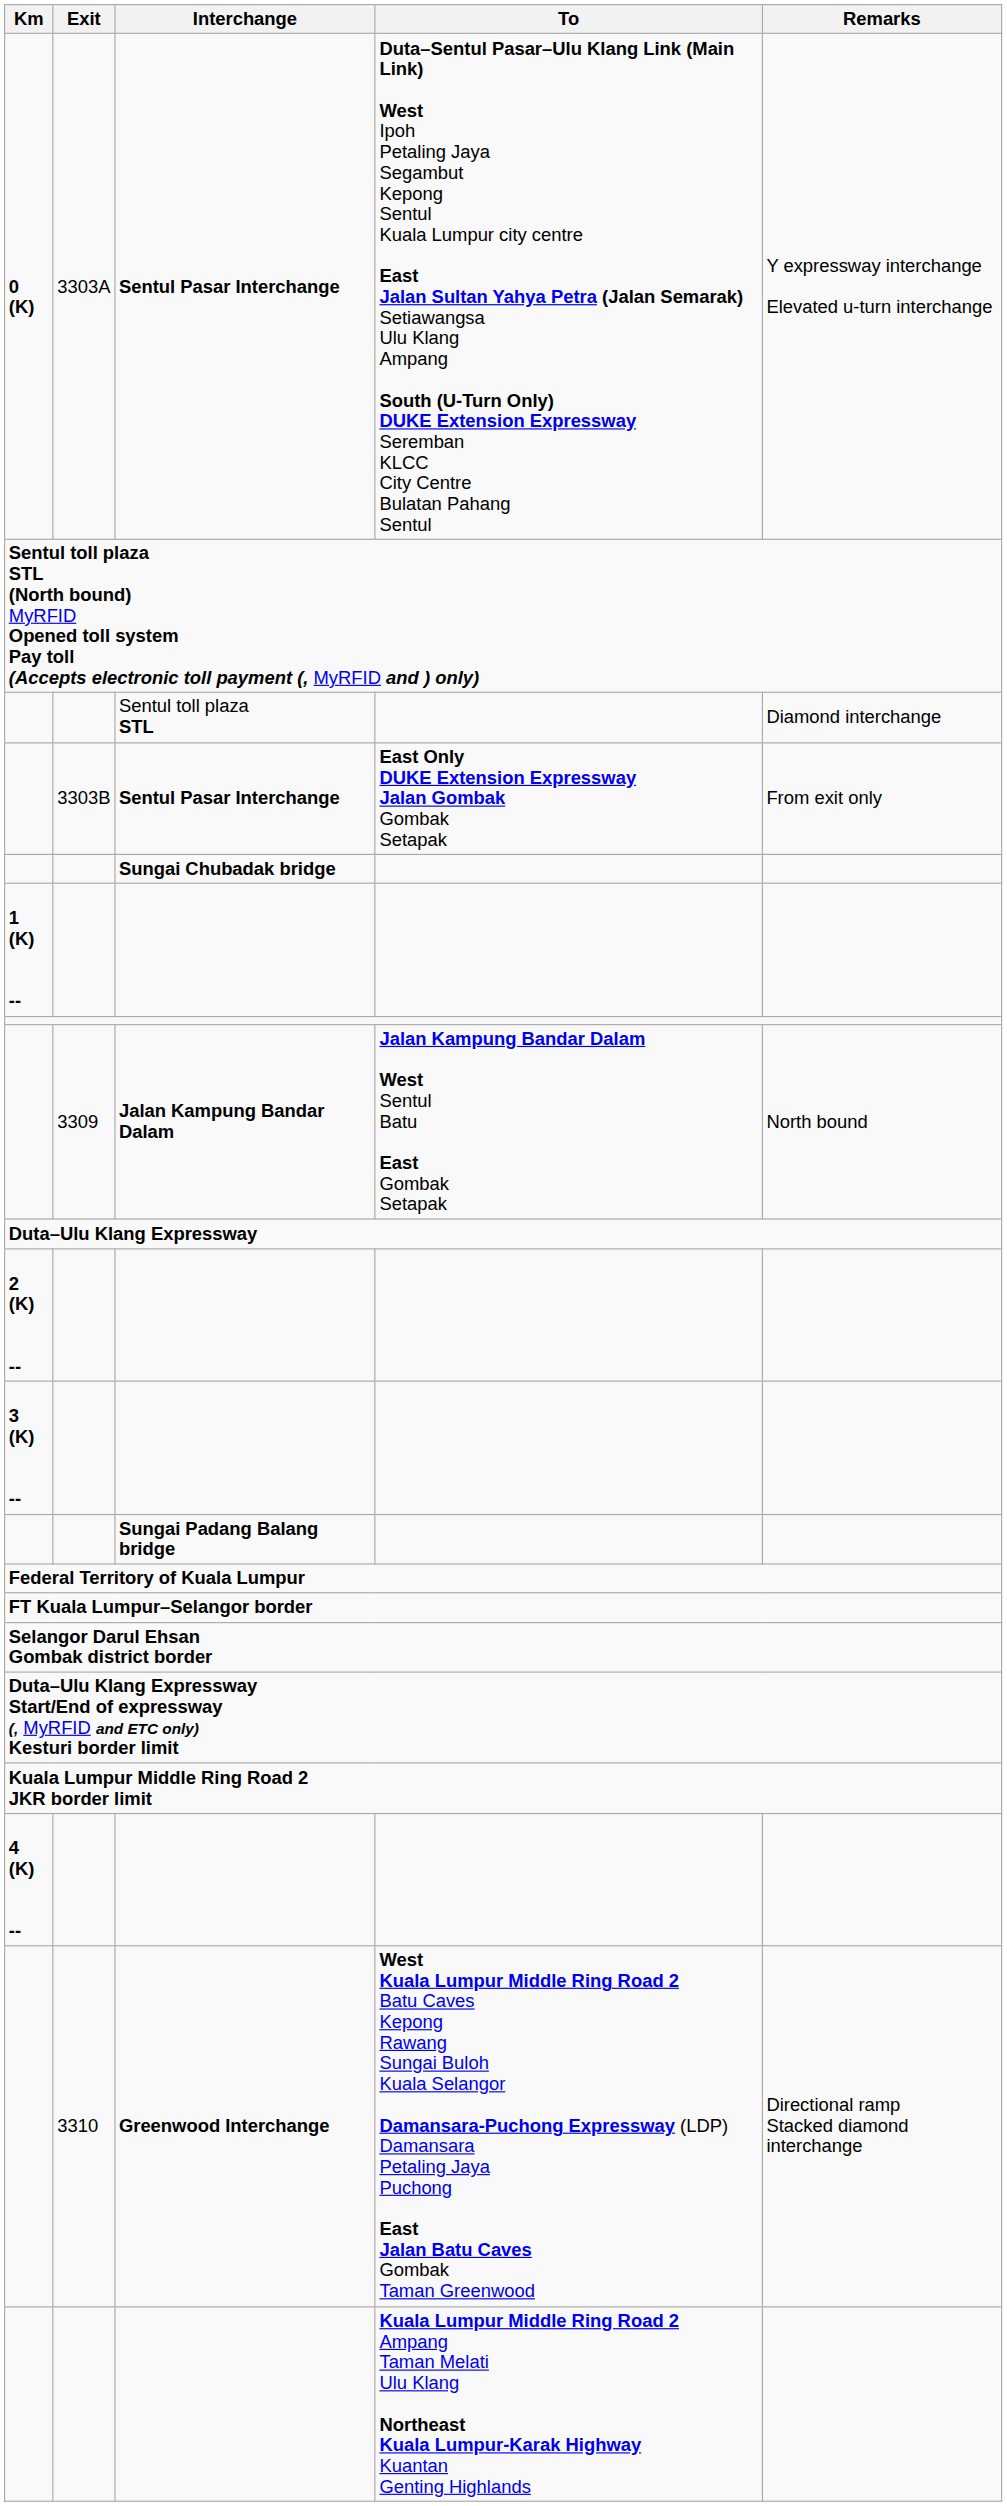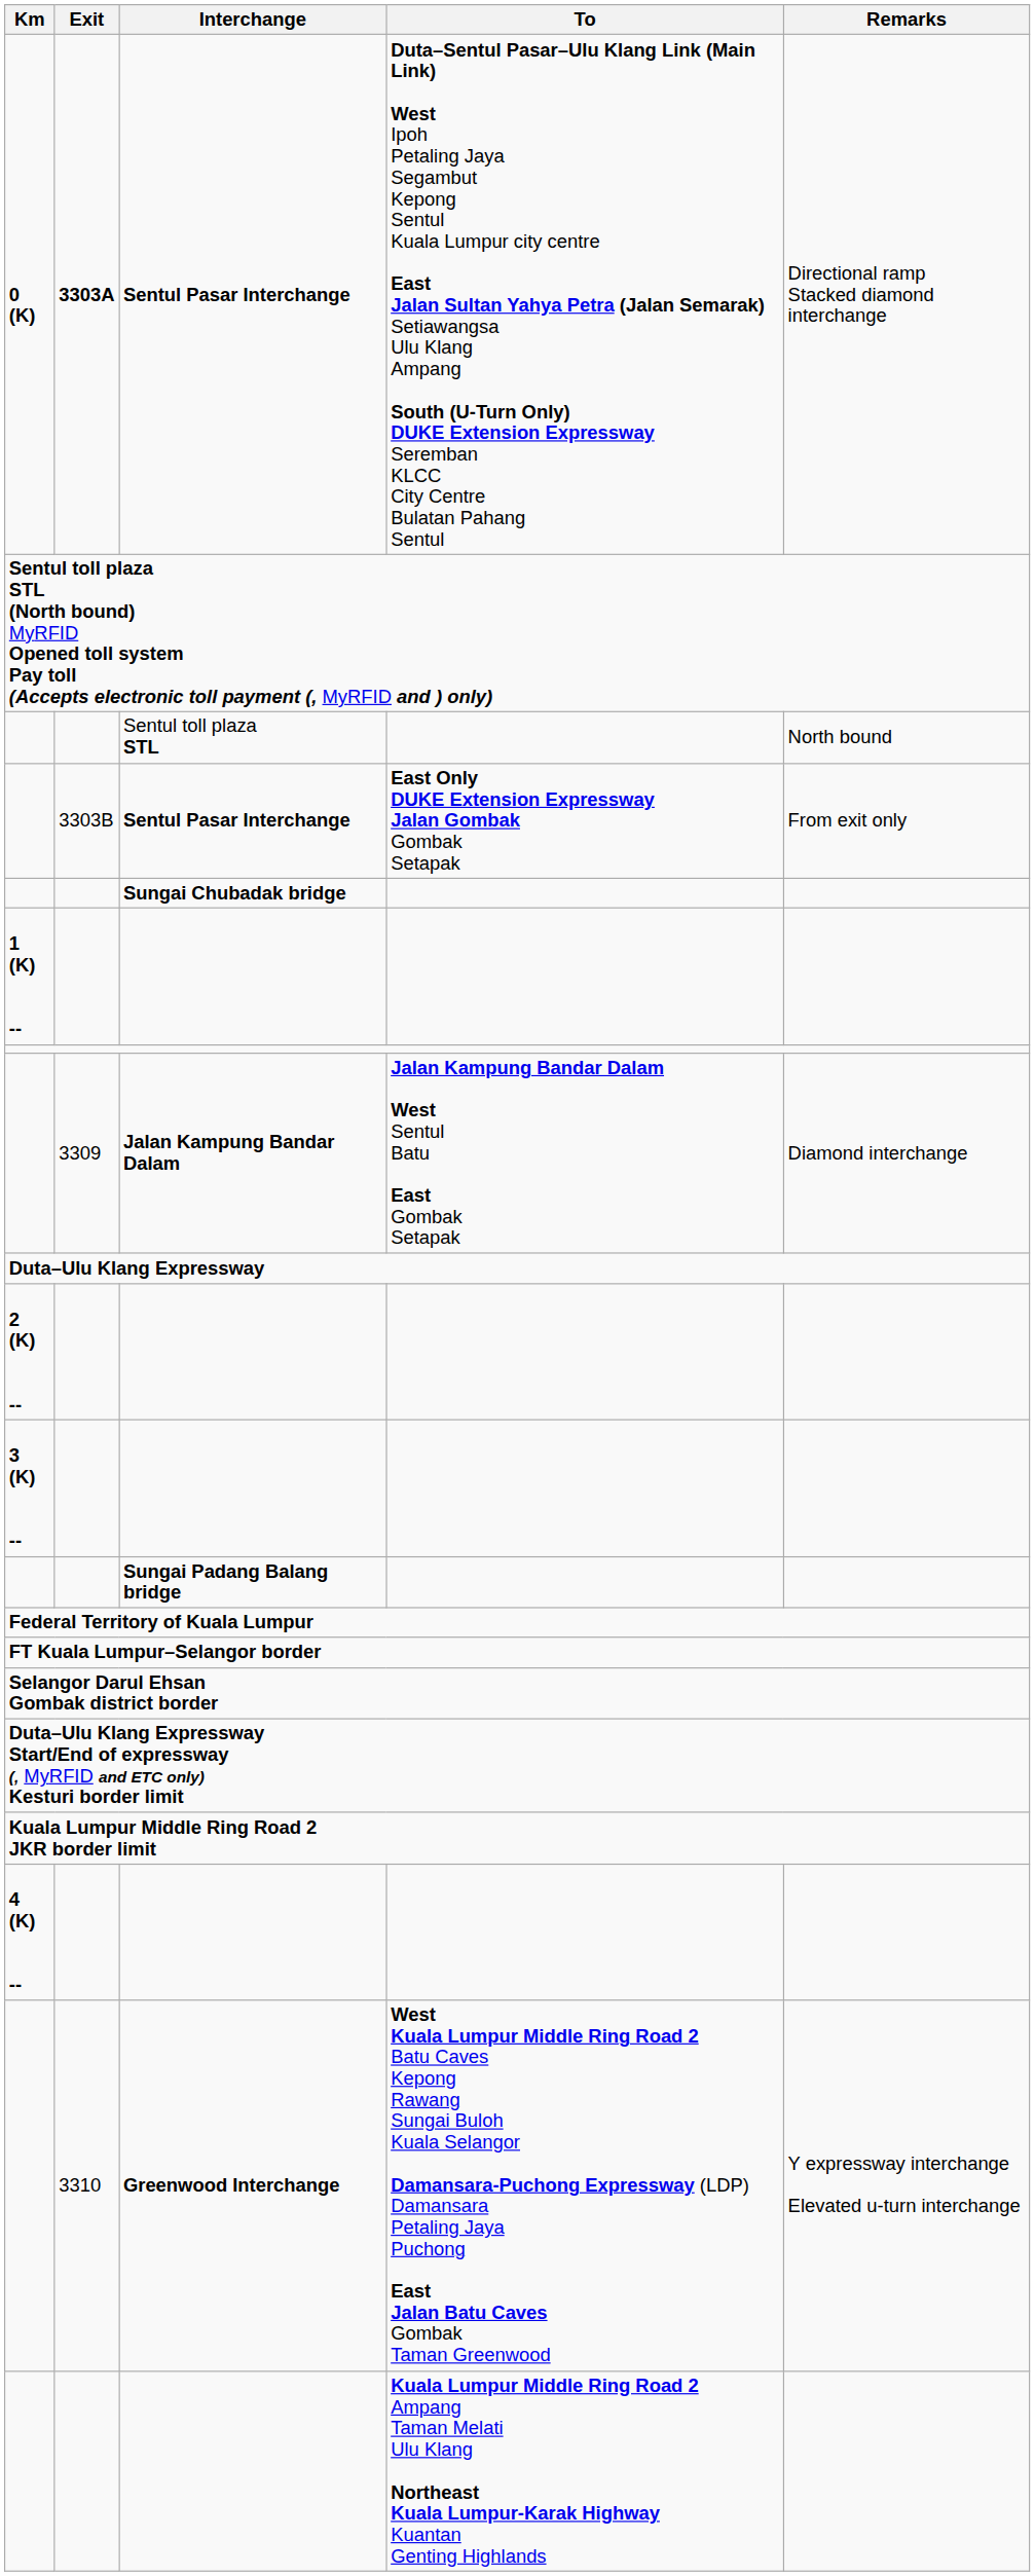0 (K) / Sentul Pasar Interchange | Exit: normal -> bold
0 (K) / Sentul Pasar Interchange | Remarks: Y expressway interchange Elevated u-turn interchange -> Directional ramp Stacked diamond interchange
Sentul toll plaza STL | Remarks: Diamond interchange -> North bound
Jalan Kampung Bandar Dalam | Remarks: North bound -> Diamond interchange
Greenwood Interchange | Remarks: Directional ramp Stacked diamond interchange -> Y expressway interchange Elevated u-turn interchange
